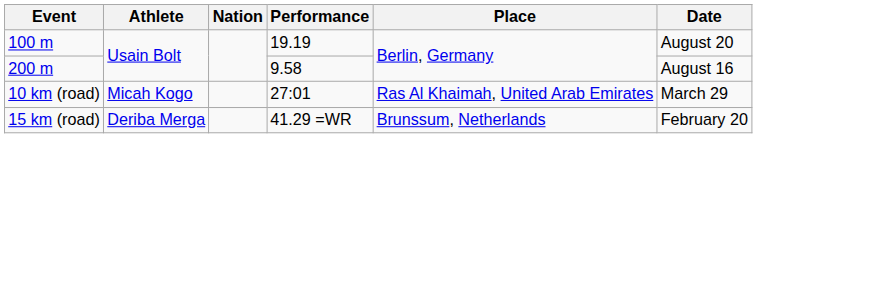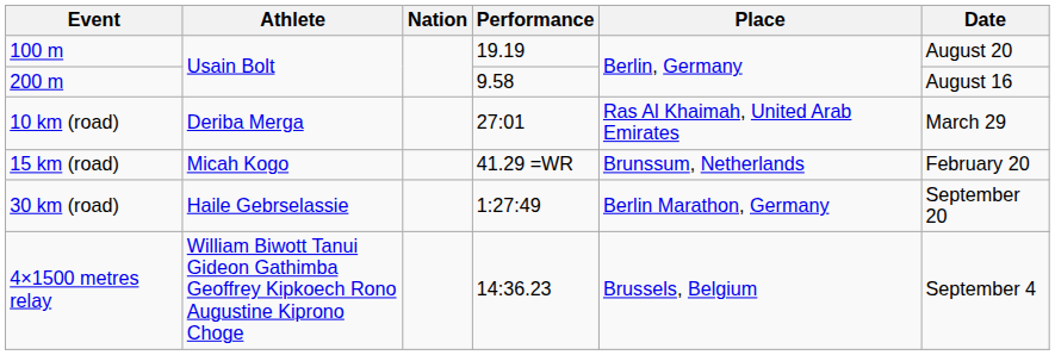10 km (road) | Athlete: Micah Kogo -> Deriba Merga
15 km (road) | Athlete: Deriba Merga -> Micah Kogo
+ row: 30 km (road) | Haile Gebrselassie | 1:27:49 | Berlin Marathon, Germany | September 20
+ row: 4×1500 metres relay | William Biwott Tanui Gideon Gathimba Geoffrey Kipkoech Rono Augustine Kiprono Choge | 14:36.23 | Brussels, Belgium | September 4
